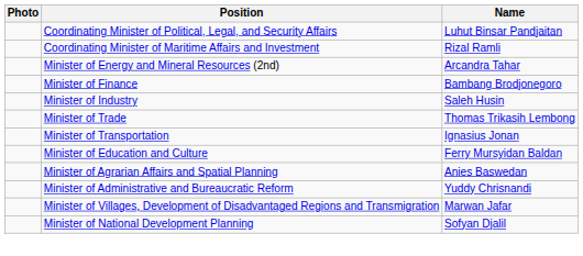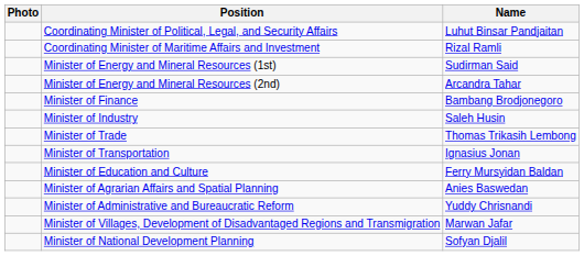+ row: Minister of Energy and Mineral Resources (1st) | Sudirman Said
